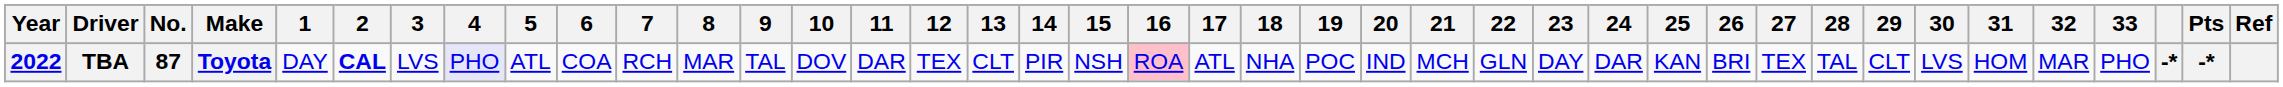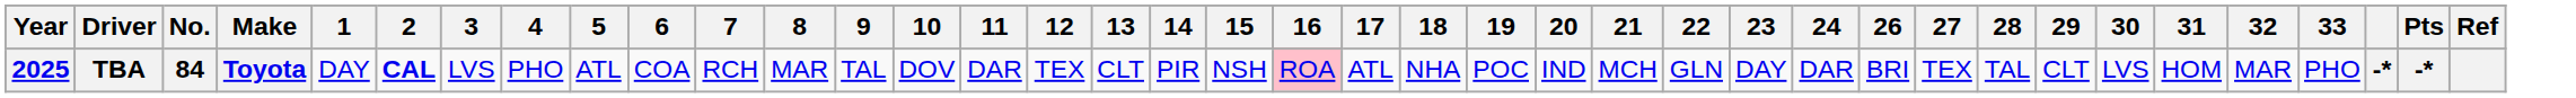- column: 25 | KAN
TBA | Year: 2022 -> 2025
TBA | No.: 87 -> 84
TBA | 4: lavender background -> no background
